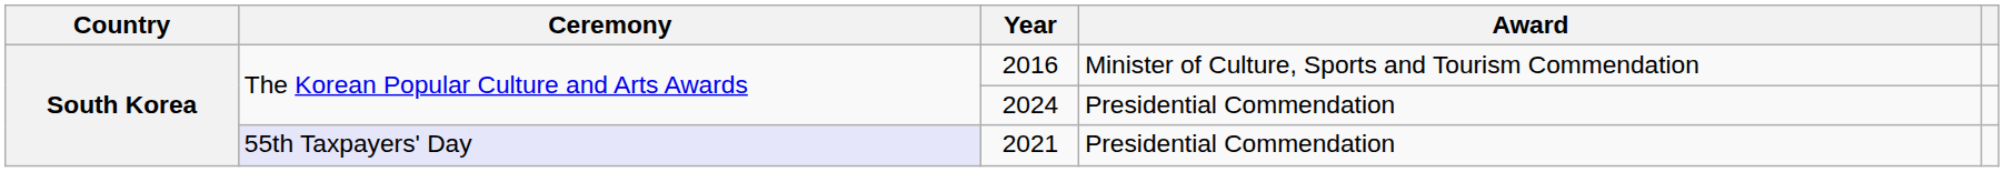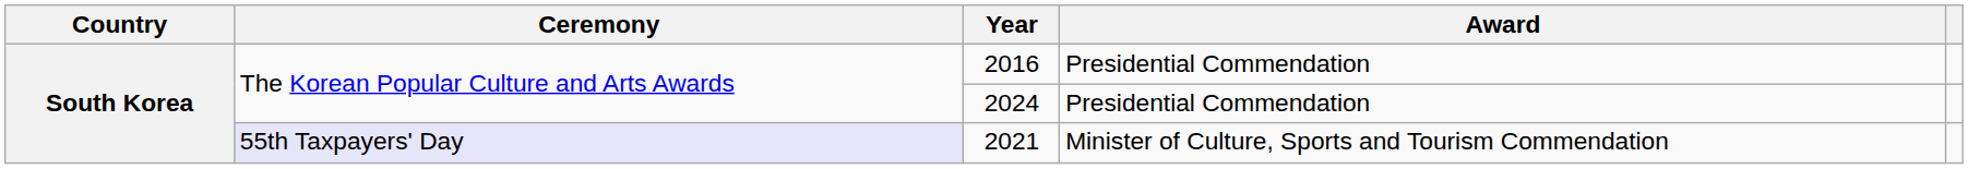2016 | Award: Minister of Culture, Sports and Tourism Commendation -> Presidential Commendation
2021 | Award: Presidential Commendation -> Minister of Culture, Sports and Tourism Commendation
